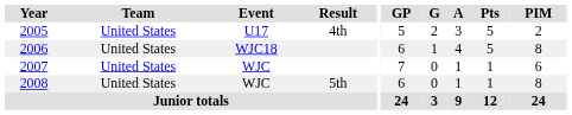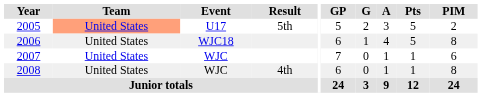2005 | Team: no background -> lightsalmon background
2005 | Result: 4th -> 5th
2008 | Result: 5th -> 4th
